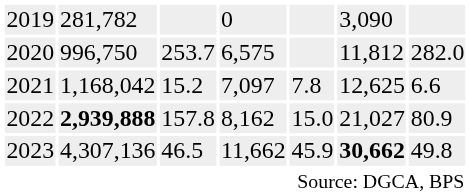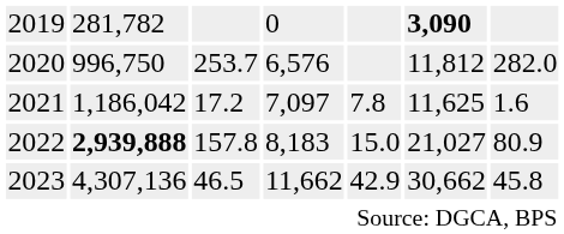2019 | column 6: normal -> bold
2020 | column 4: 6,575 -> 6,576
2021 | column 2: 1,168,042 -> 1,186,042
2021 | column 3: 15.2 -> 17.2
2021 | column 6: 12,625 -> 11,625
2021 | column 7: 6.6 -> 1.6
2022 | column 4: 8,162 -> 8,183
2023 | column 5: 45.9 -> 42.9
2023 | column 6: bold -> normal
2023 | column 7: 49.8 -> 45.8
